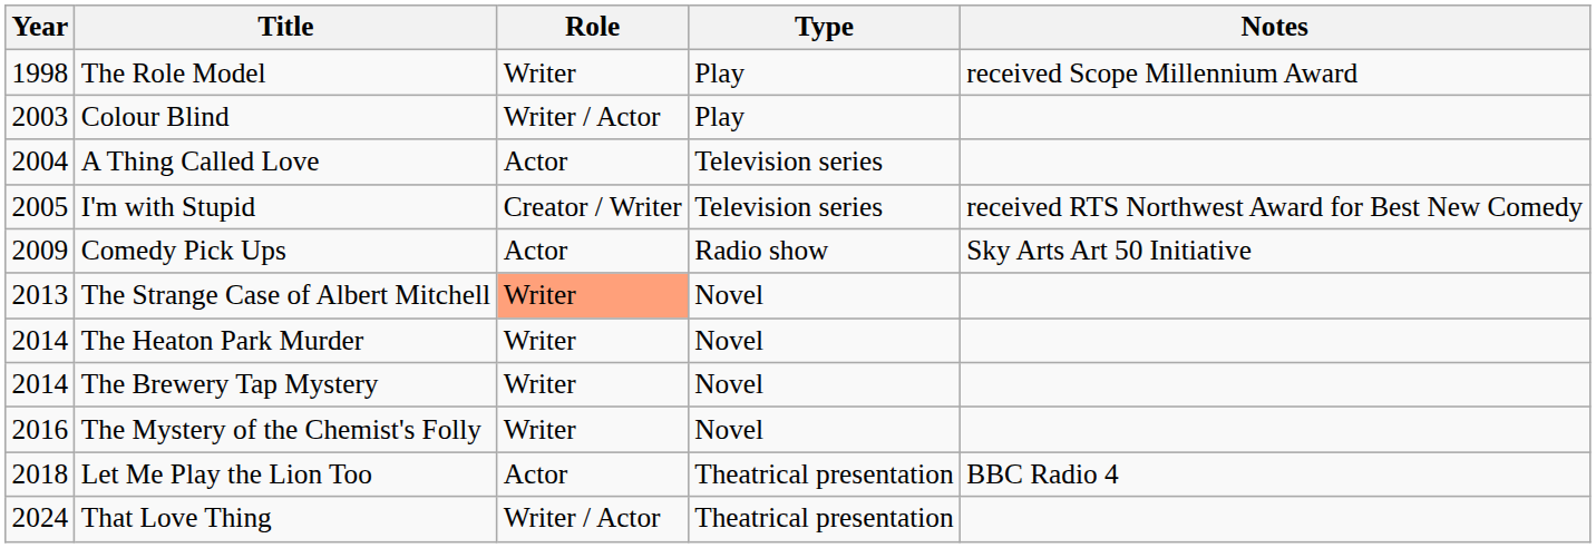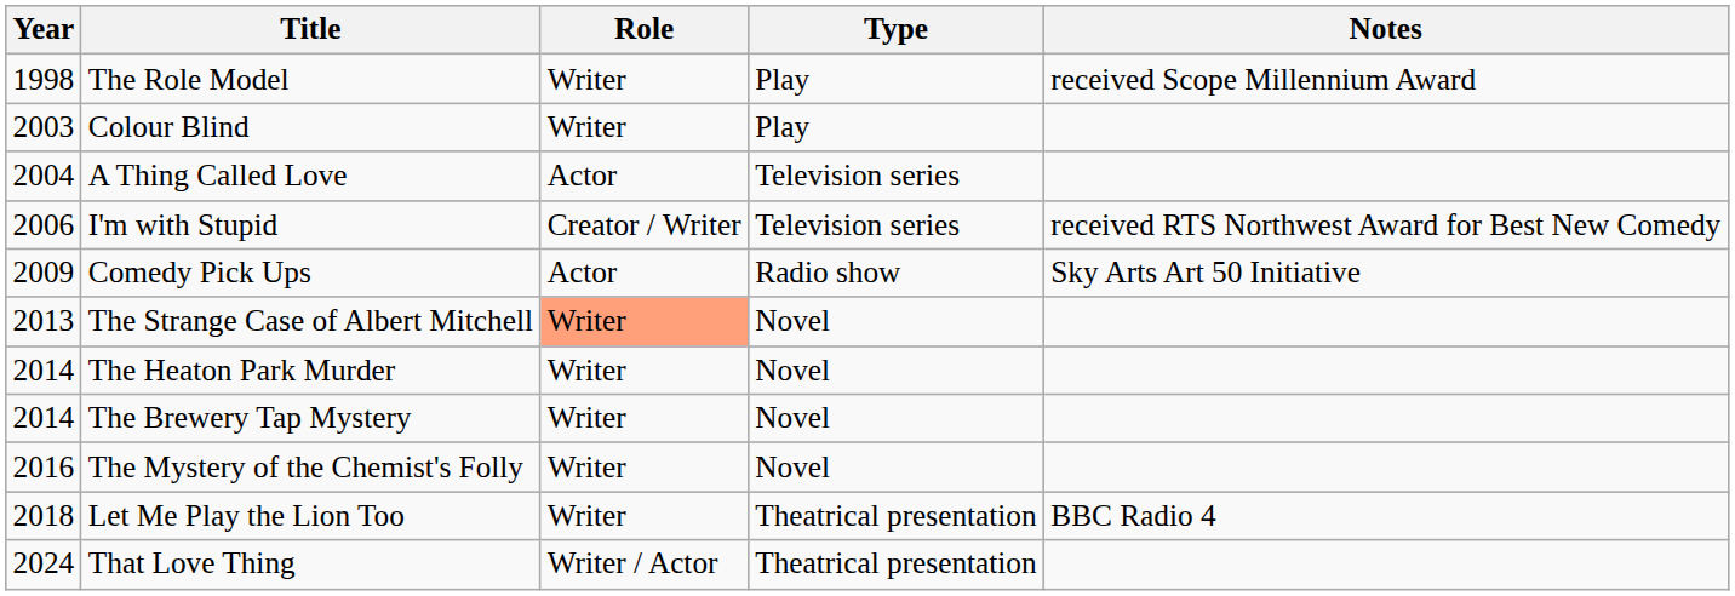Colour Blind | Role: Writer / Actor -> Writer
I'm with Stupid | Year: 2005 -> 2006
Let Me Play the Lion Too | Role: Actor -> Writer
